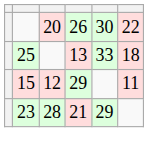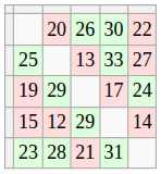25 | column 6: 18 -> 27
+ row: 19 | 29 | 17 | 24
15 | column 6: 11 -> 14
23 | column 5: 29 -> 31
